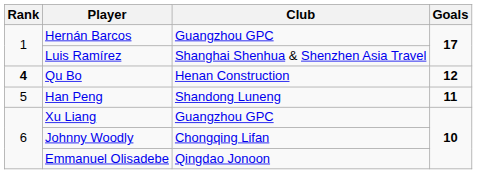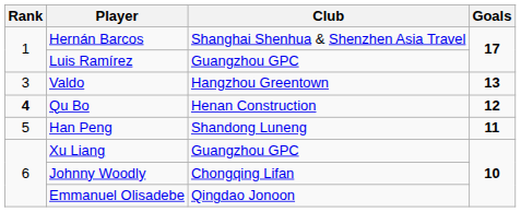Hernán Barcos | Club: Guangzhou GPC -> Shanghai Shenhua & Shenzhen Asia Travel
Luis Ramírez | Club: Shanghai Shenhua & Shenzhen Asia Travel -> Guangzhou GPC
+ row: 3 | Valdo | Hangzhou Greentown | 13
